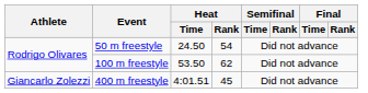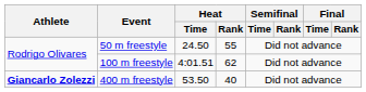50 m freestyle | Heat / Rank: 54 -> 55
100 m freestyle | Heat / Time: 53.50 -> 4:01.51
400 m freestyle | Athlete: normal -> bold
400 m freestyle | Heat / Time: 4:01.51 -> 53.50
400 m freestyle | Heat / Rank: 45 -> 40
